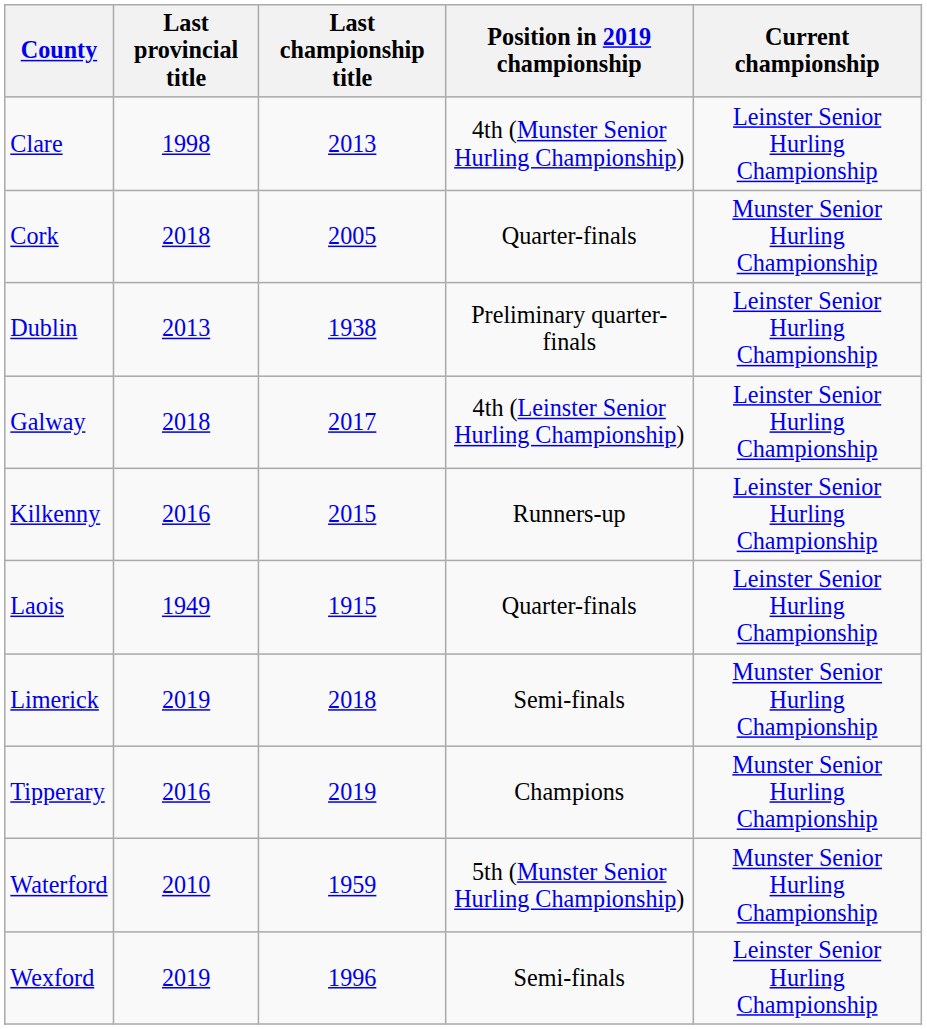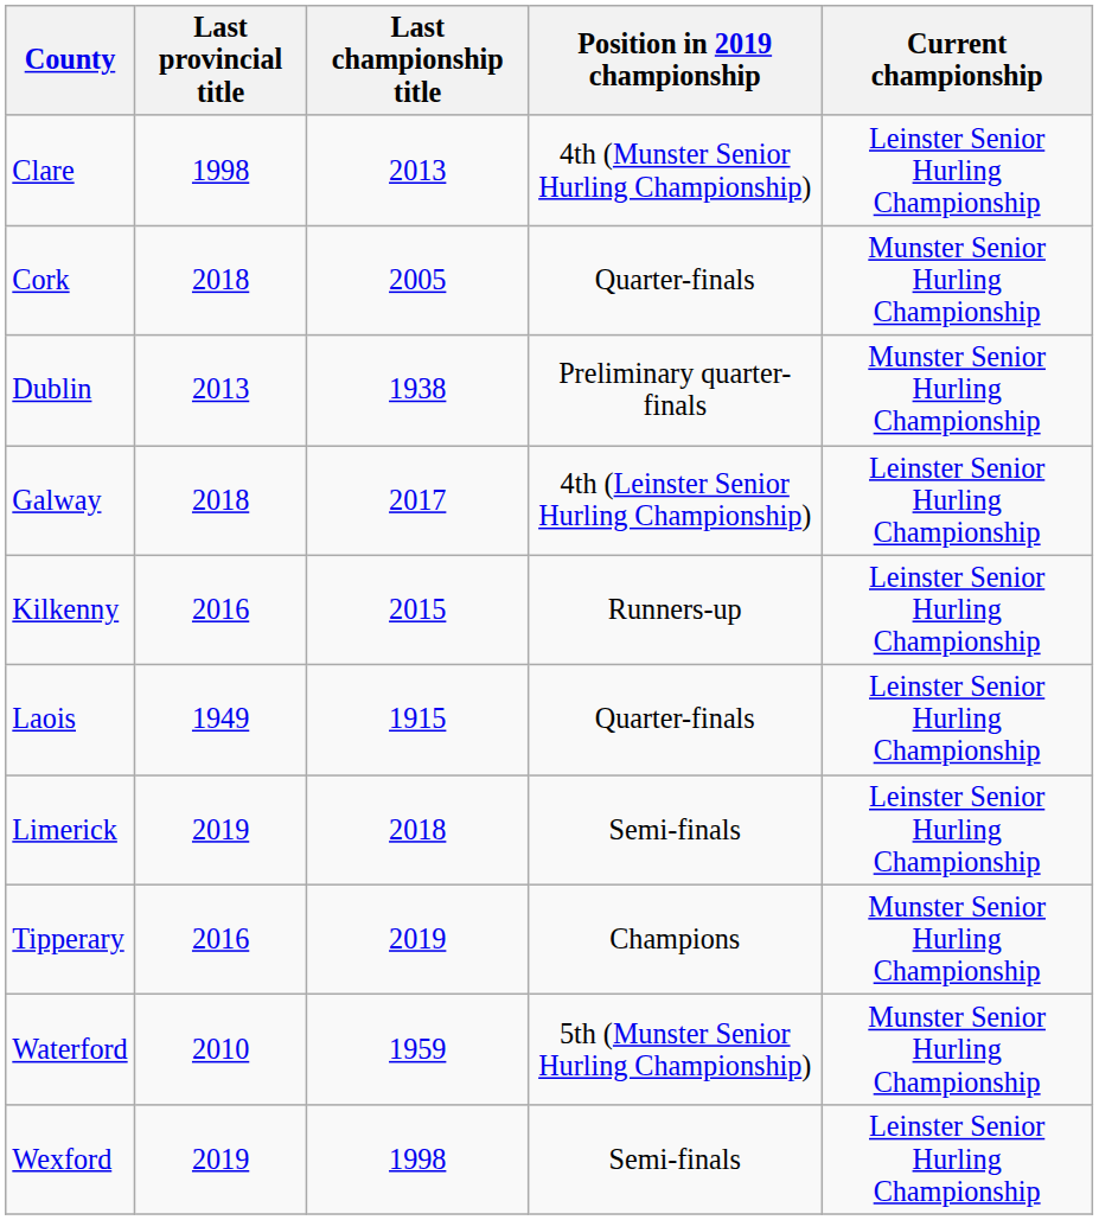Dublin | Current championship: Leinster Senior Hurling Championship -> Munster Senior Hurling Championship
Limerick | Current championship: Munster Senior Hurling Championship -> Leinster Senior Hurling Championship
Wexford | Last championship title: 1996 -> 1998
